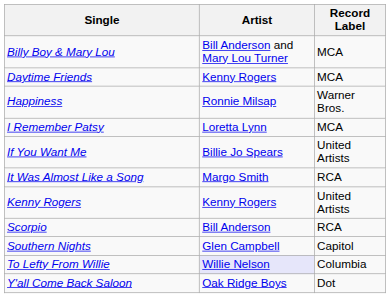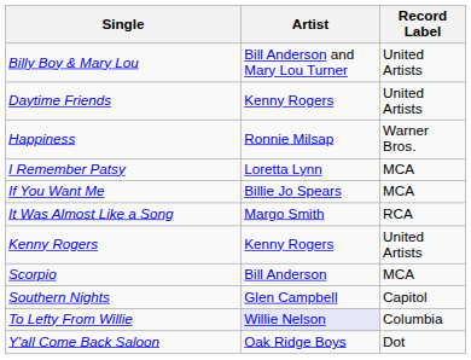Billy Boy & Mary Lou | Record Label: MCA -> United Artists
Daytime Friends | Record Label: MCA -> United Artists
If You Want Me | Record Label: United Artists -> MCA
Scorpio | Record Label: RCA -> MCA
